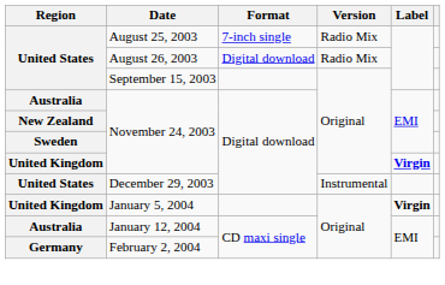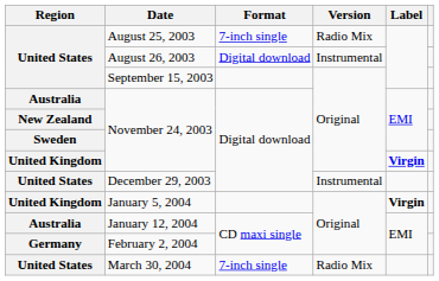August 26, 2003 | Version: Radio Mix -> Instrumental
+ row: United States | March 30, 2004 | 7-inch single | Radio Mix
